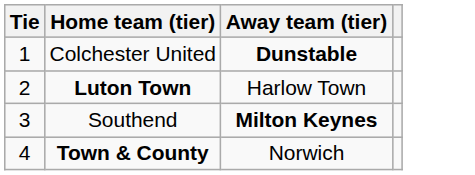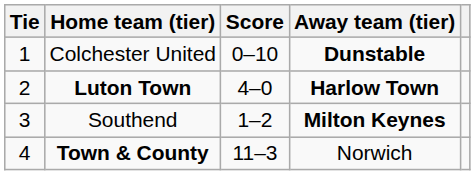+ column: Score | 0–10 | 4–0 | 1–2 | 11–3
Luton Town | Away team (tier): normal -> bold
